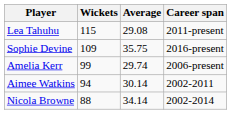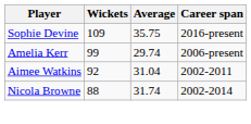- row: Lea Tahuhu | 115 | 29.08 | 2011-present
Aimee Watkins | Wickets: 94 -> 92
Aimee Watkins | Average: 30.14 -> 31.04
Nicola Browne | Average: 34.14 -> 31.74
